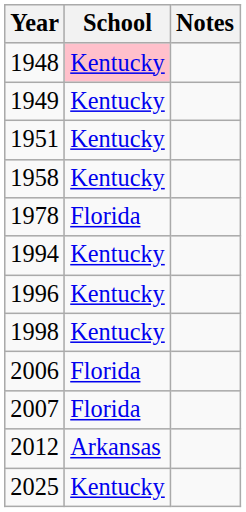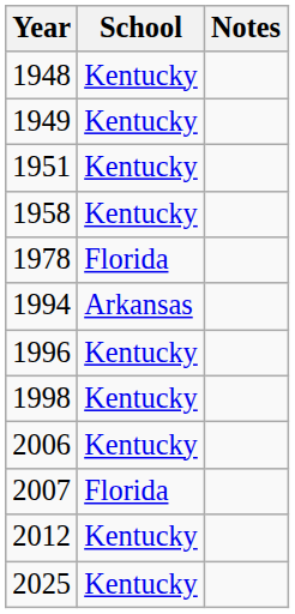1948 | School: pink background -> no background
1994 | School: Kentucky -> Arkansas
2006 | School: Florida -> Kentucky
2012 | School: Arkansas -> Kentucky
